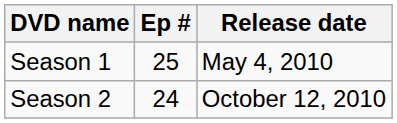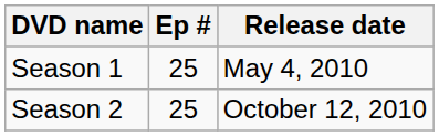Season 2 | Ep #: 24 -> 25
